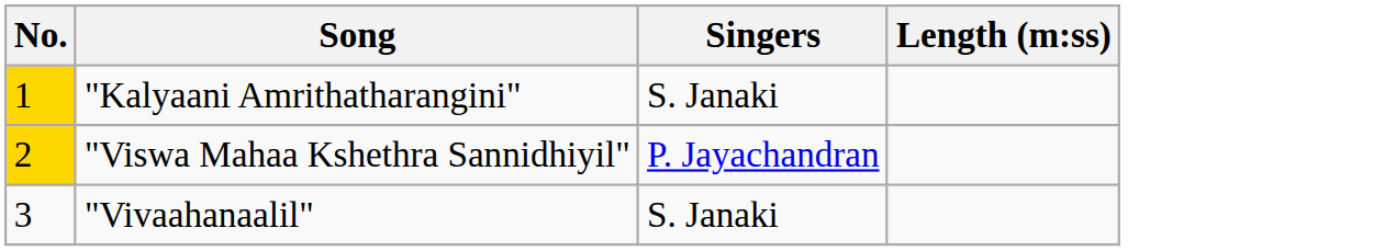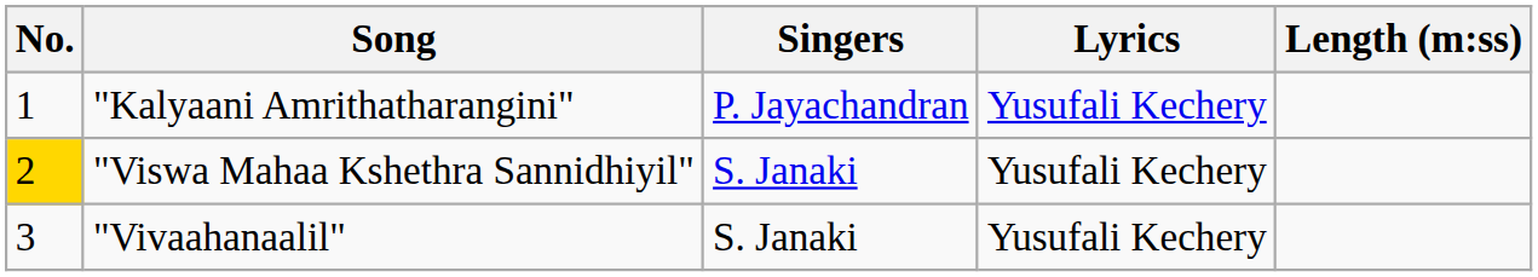+ column: Lyrics | Yusufali Kechery | Yusufali Kechery | Yusufali Kechery
"Kalyaani Amrithatharangini" | No.: gold background -> no background
"Kalyaani Amrithatharangini" | Singers: S. Janaki -> P. Jayachandran
"Viswa Mahaa Kshethra Sannidhiyil" | Singers: P. Jayachandran -> S. Janaki
